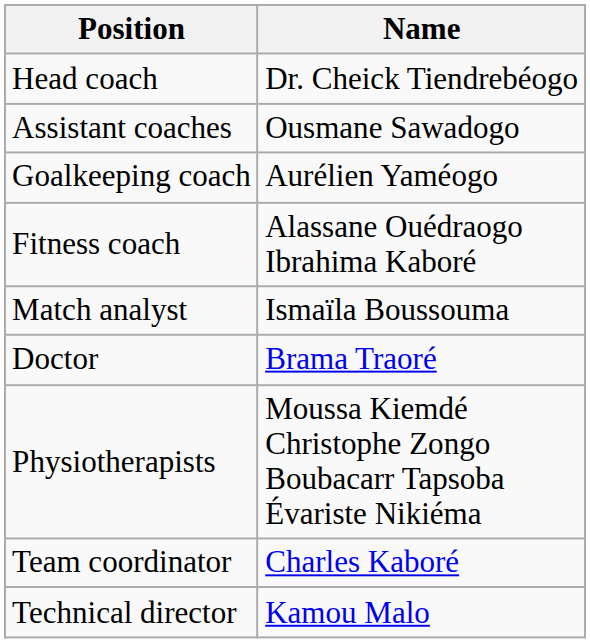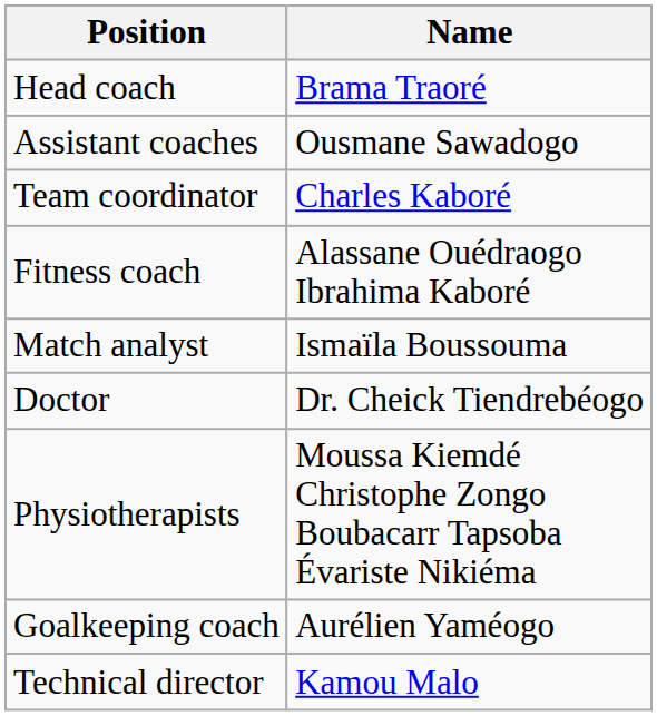Head coach | Name: Dr. Cheick Tiendrebéogo -> Brama Traoré
rows swapped: Goalkeeping coach <-> Team coordinator
Doctor | Name: Brama Traoré -> Dr. Cheick Tiendrebéogo
